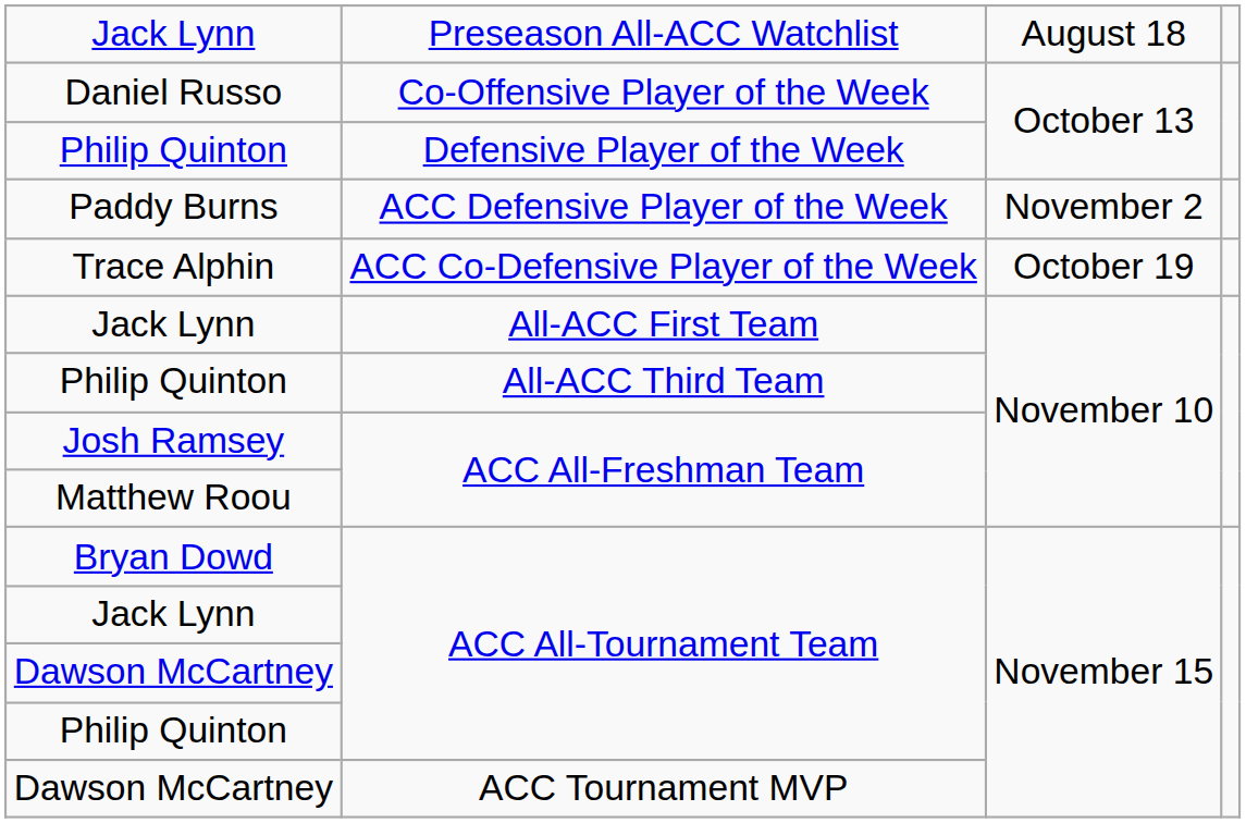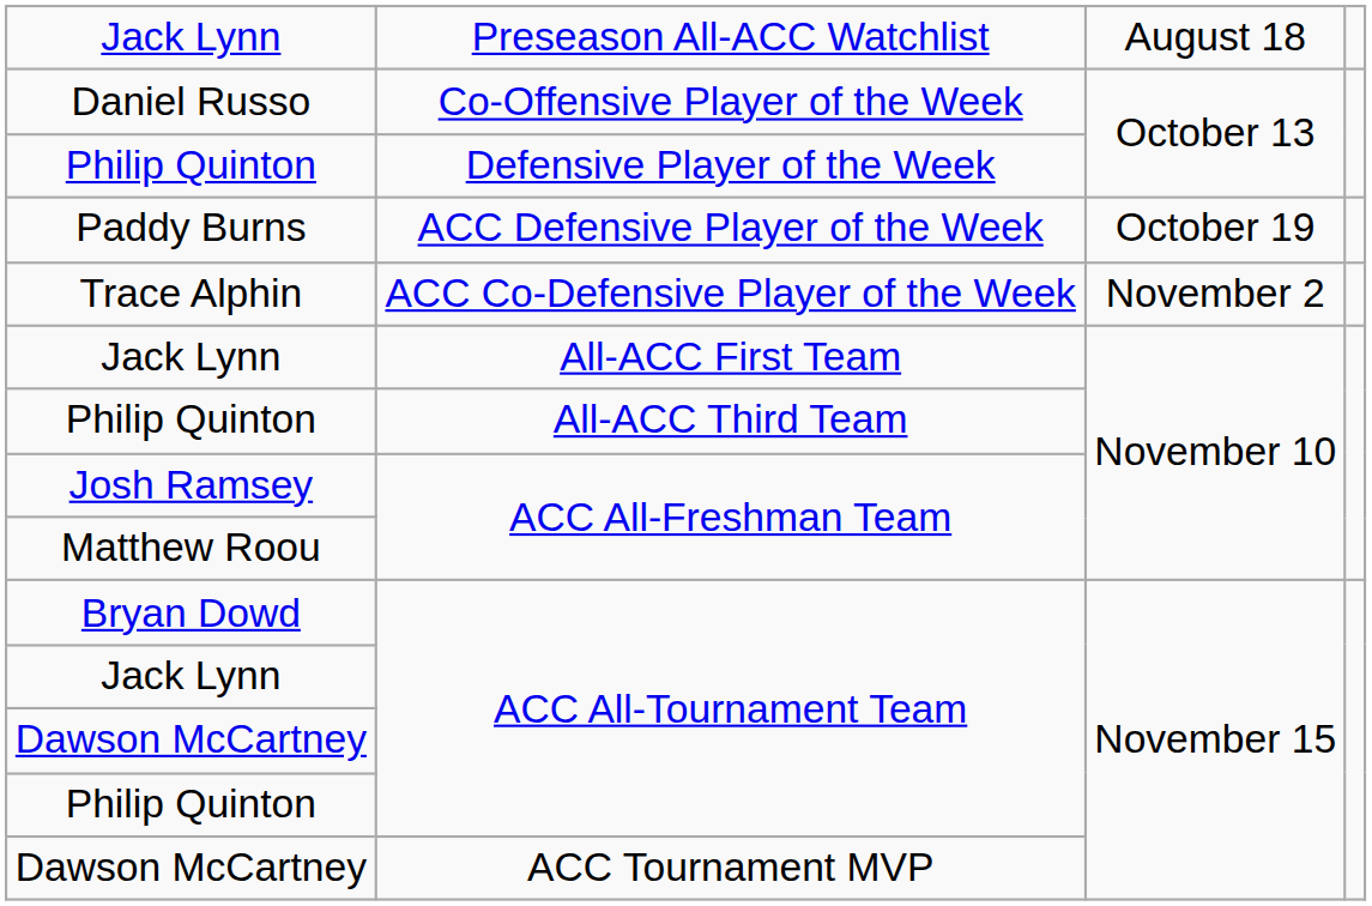Paddy Burns | column 3: November 2 -> October 19
Trace Alphin | column 3: October 19 -> November 2
